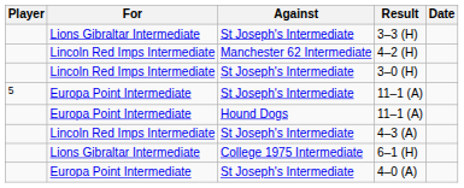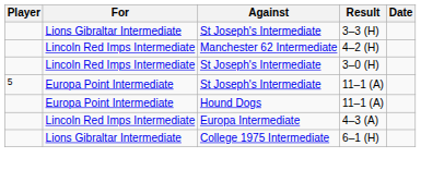4–3 (A) | Against: St Joseph's Intermediate -> Europa Intermediate
- row: Europa Point Intermediate | St Joseph's Intermediate | 4–0 (A)
